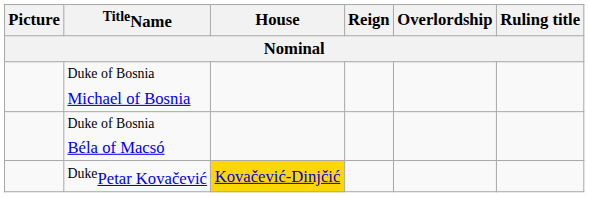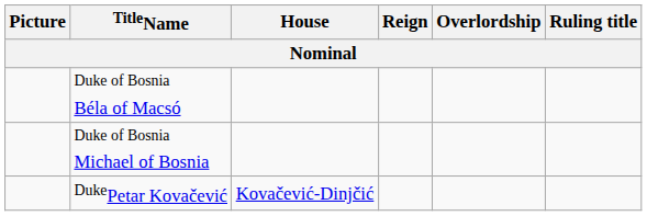rows swapped: Duke of Bosnia Béla of Macsó <-> Duke of Bosnia Michael of Bosnia
DukePetar Kovačević | House: gold background -> no background
